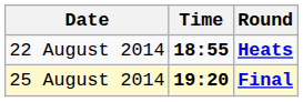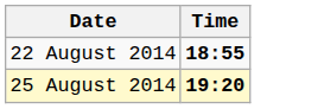- column: Round | Heats | Final
